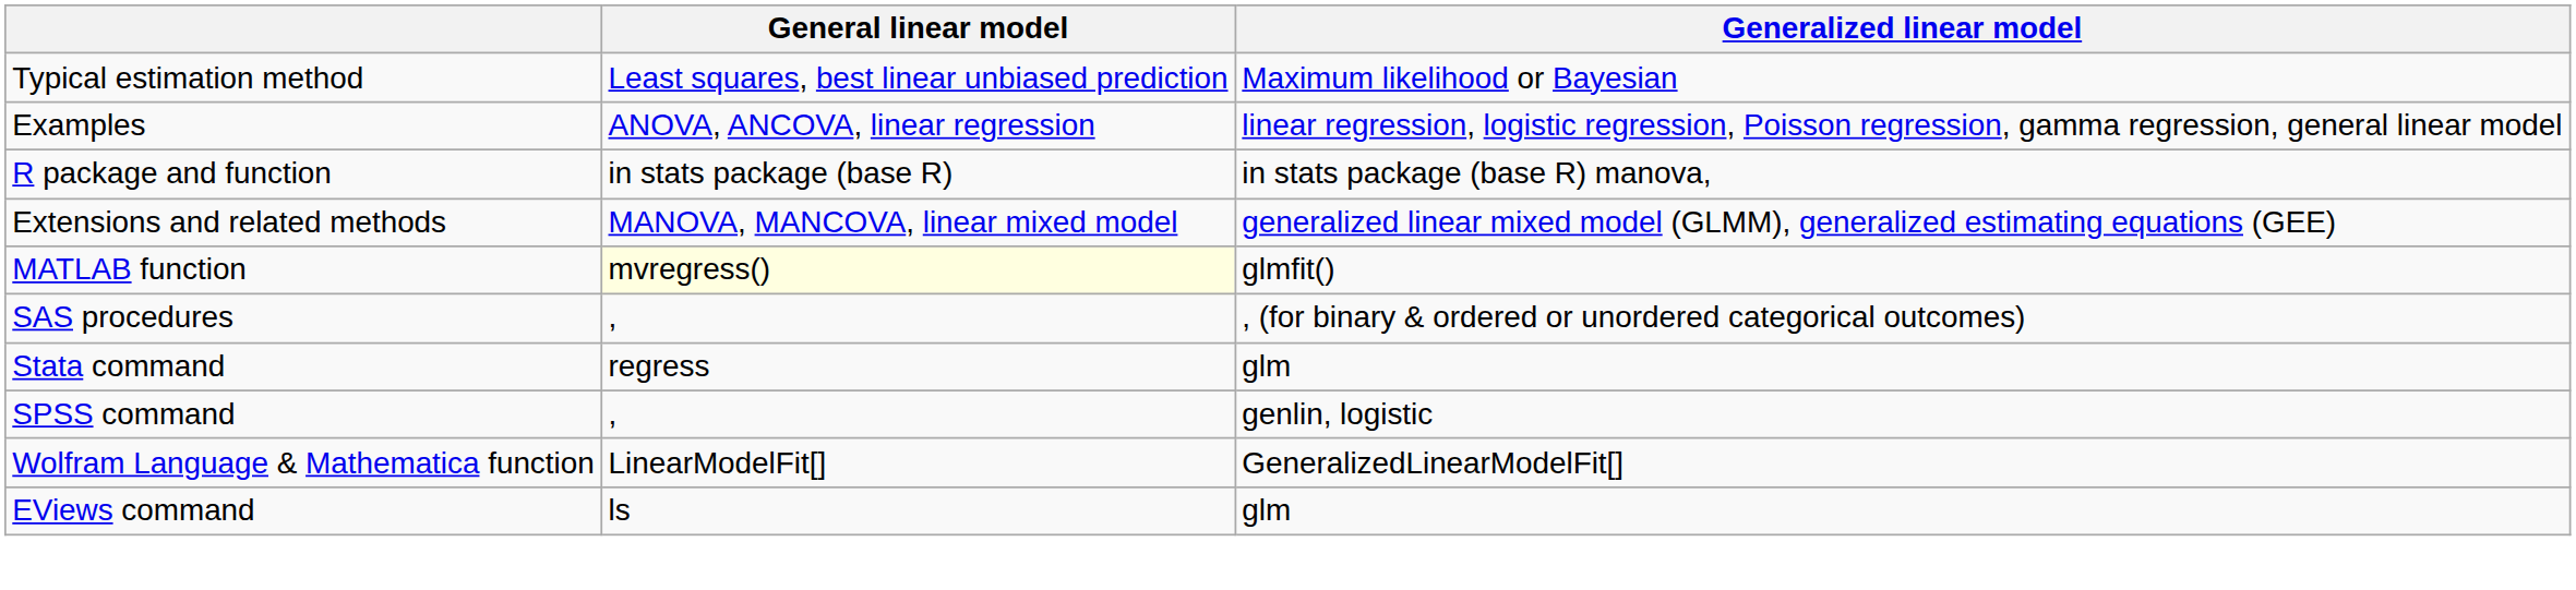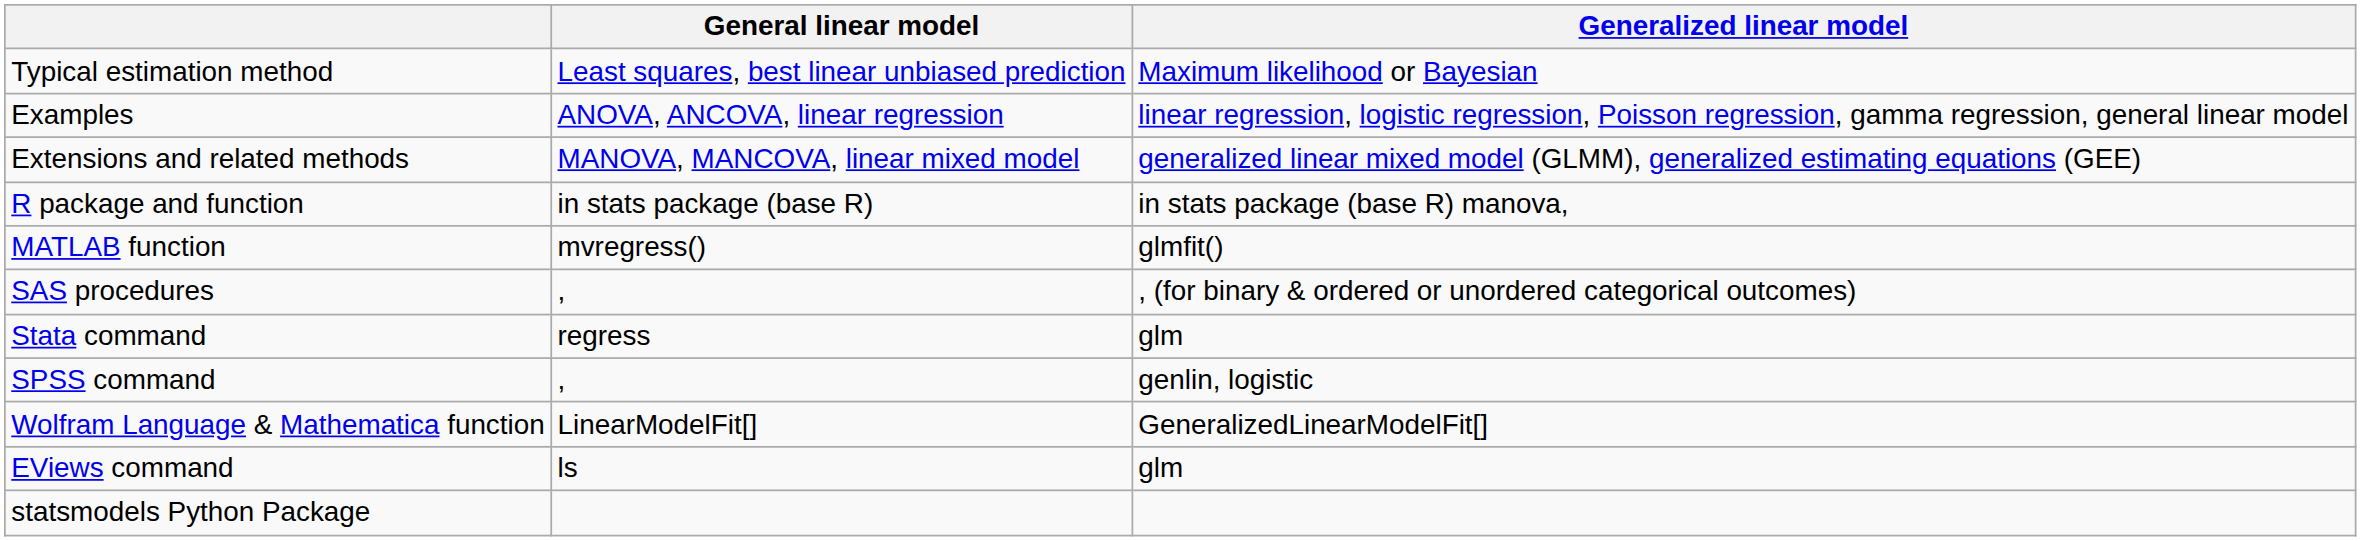rows swapped: Extensions and related methods <-> R package and function
MATLAB function | General linear model: lightyellow background -> no background
+ row: statsmodels Python Package
